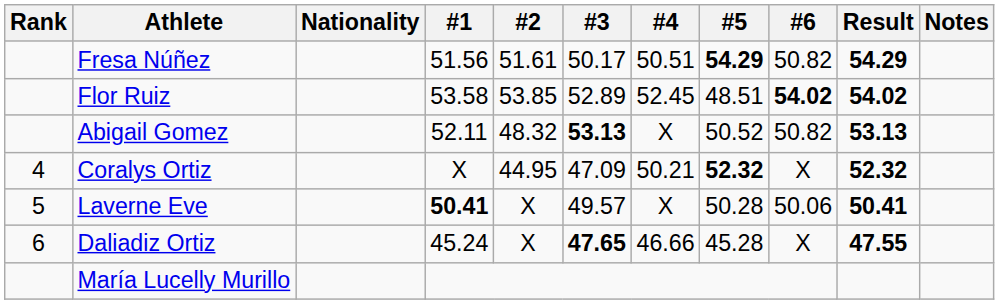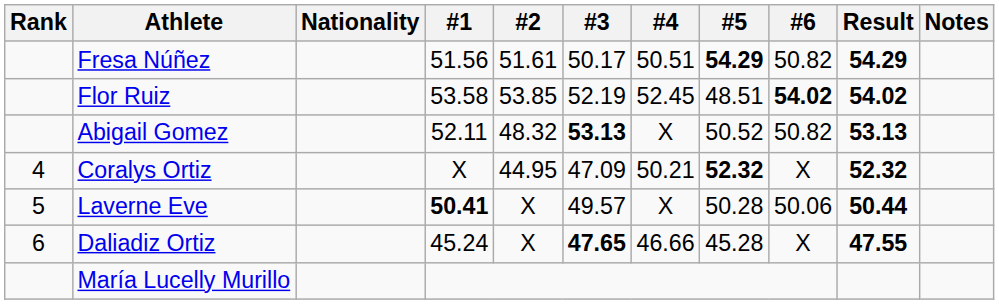Flor Ruiz | #3: 52.89 -> 52.19
Laverne Eve | Result: 50.41 -> 50.44
